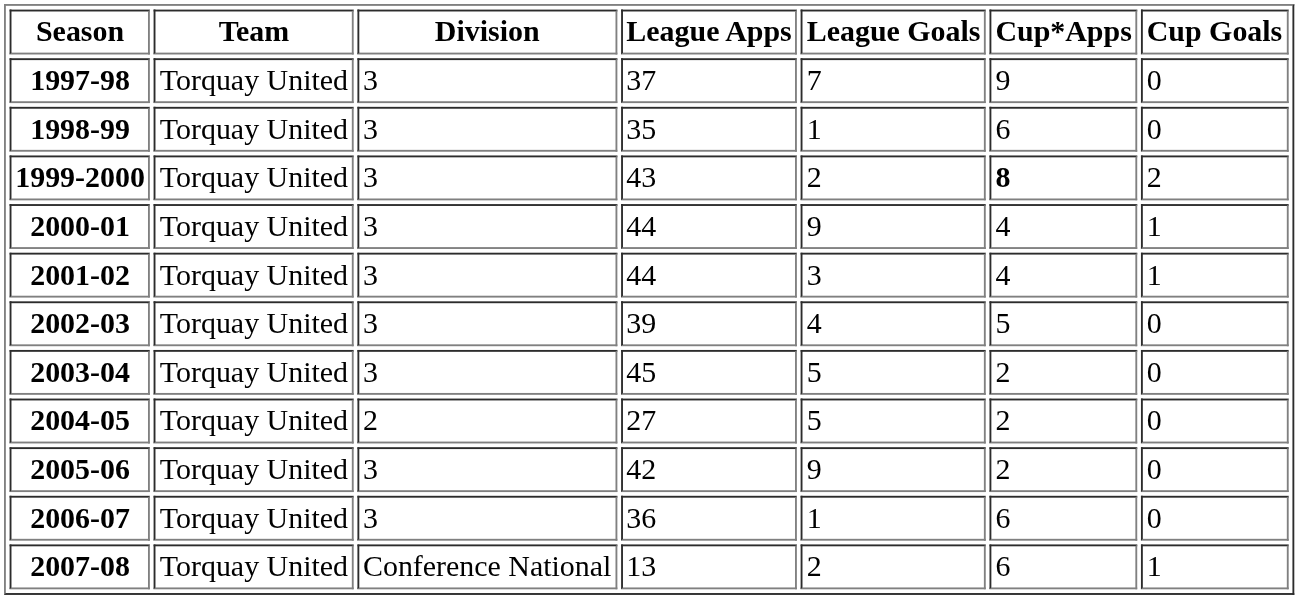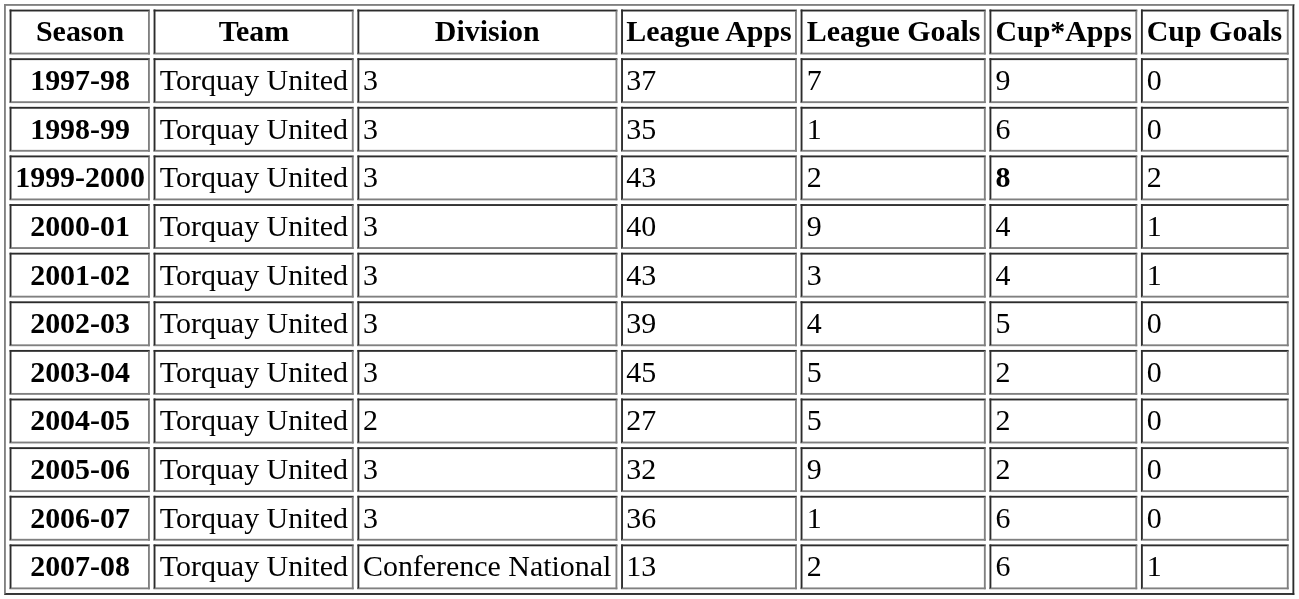2000-01 | League Apps: 44 -> 40
2001-02 | League Apps: 44 -> 43
2005-06 | League Apps: 42 -> 32
